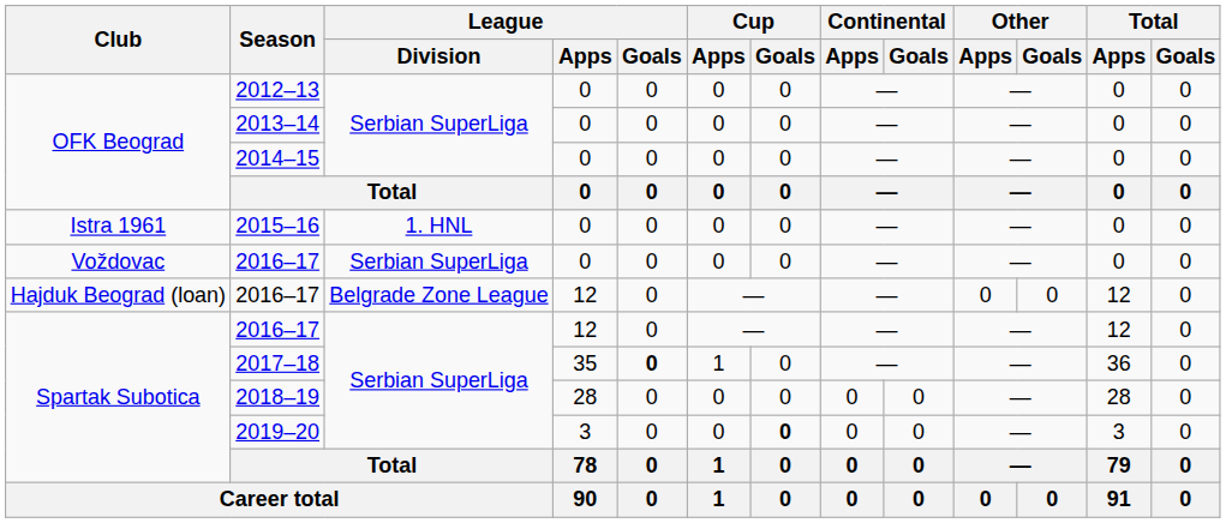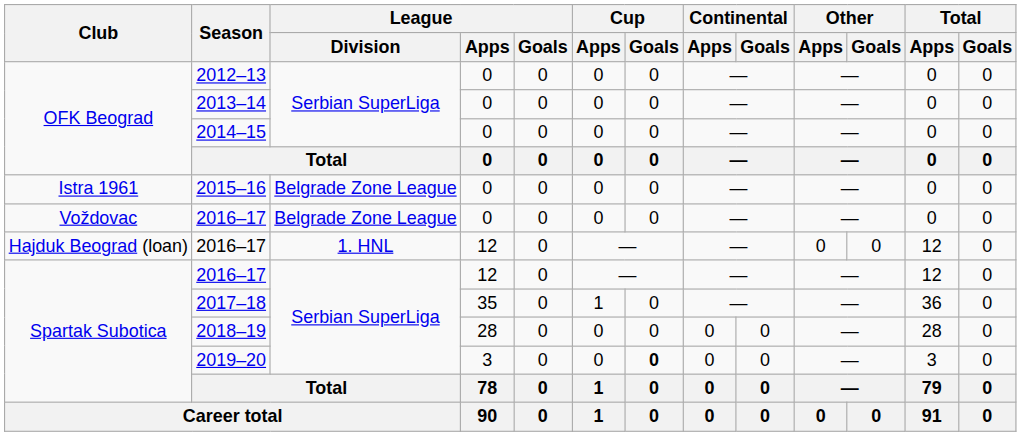2015–16 | League / Division: 1. HNL -> Belgrade Zone League
Voždovac / 2016–17 | League / Division: Serbian SuperLiga -> Belgrade Zone League
Hajduk Beograd (loan) / 2016–17 | League / Division: Belgrade Zone League -> 1. HNL
2017–18 | League / Goals: bold -> normal
